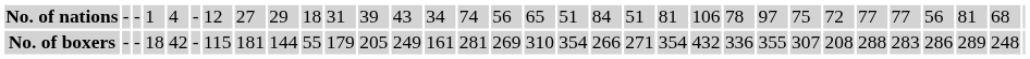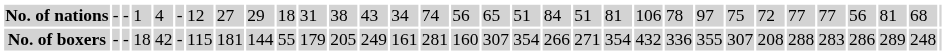No. of nations | column 12: 39 -> 38
No. of boxers | column 16: 269 -> 160
No. of boxers | column 17: 310 -> 307
